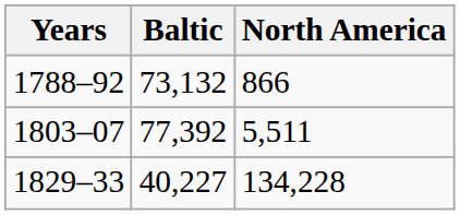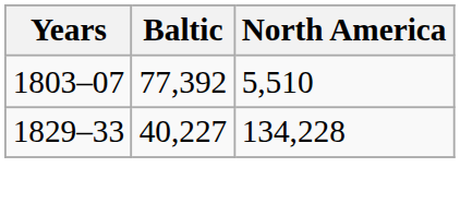- row: 1788–92 | 73,132 | 866
1803–07 | North America: 5,511 -> 5,510
